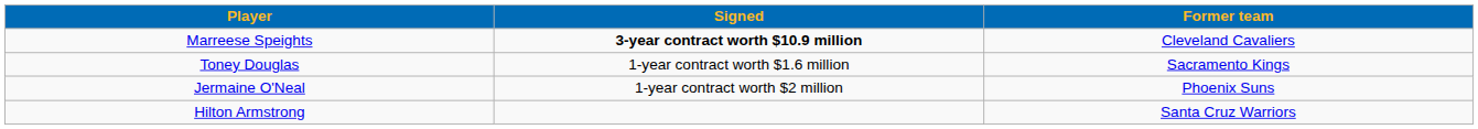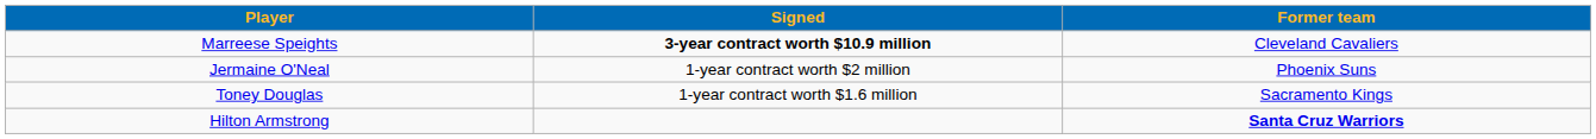rows swapped: Toney Douglas <-> Jermaine O'Neal
Hilton Armstrong | Former team: normal -> bold
